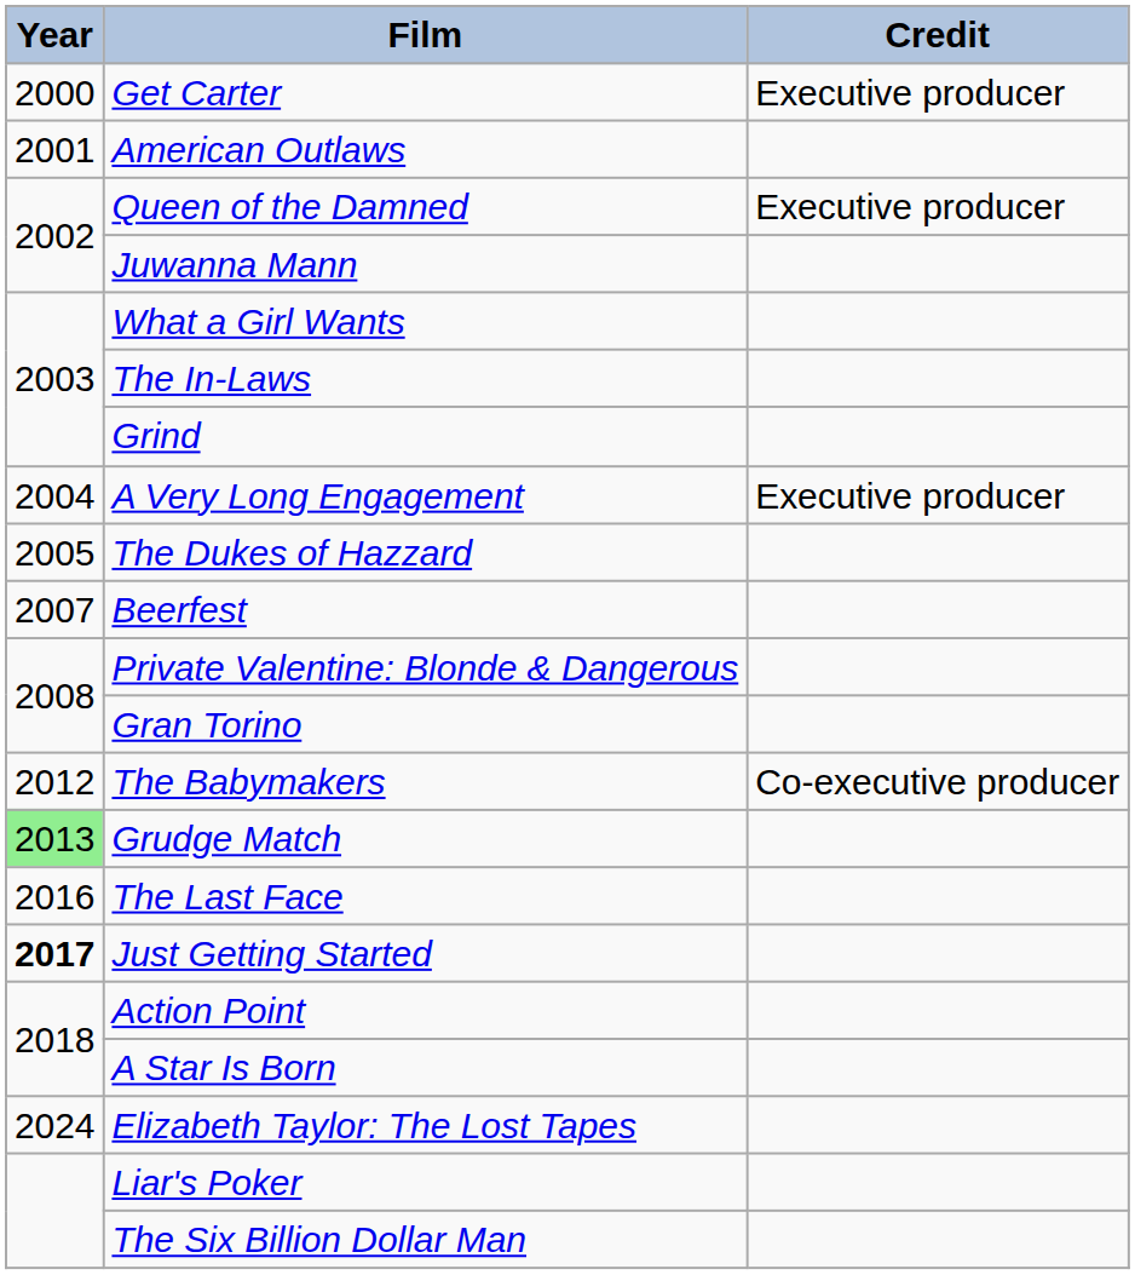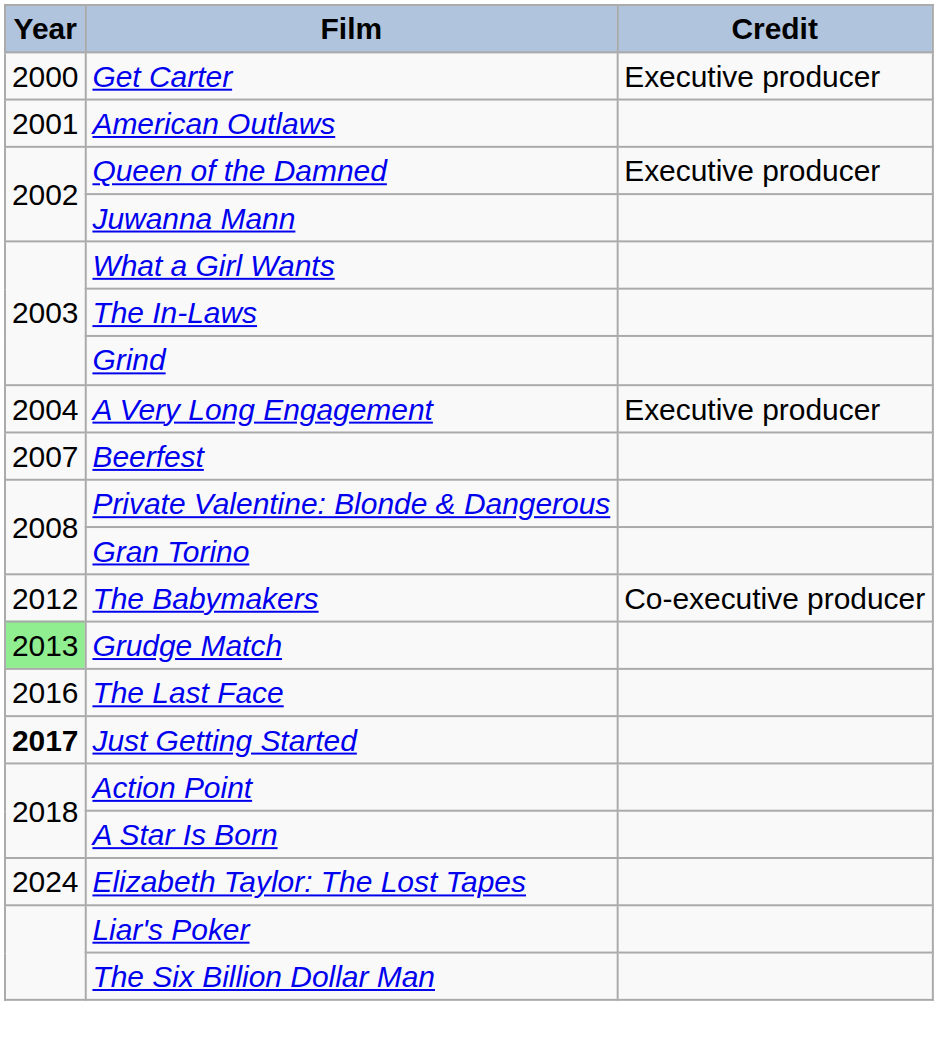- row: 2005 | The Dukes of Hazzard
